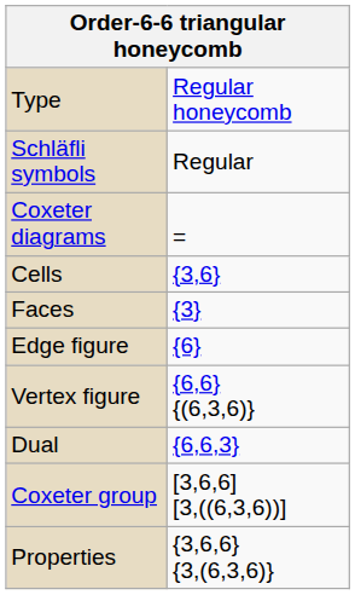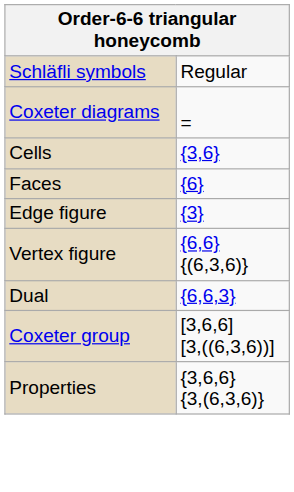- row: Type | Regular honeycomb
Faces | column 2: {3} -> {6}
Edge figure | column 2: {6} -> {3}
